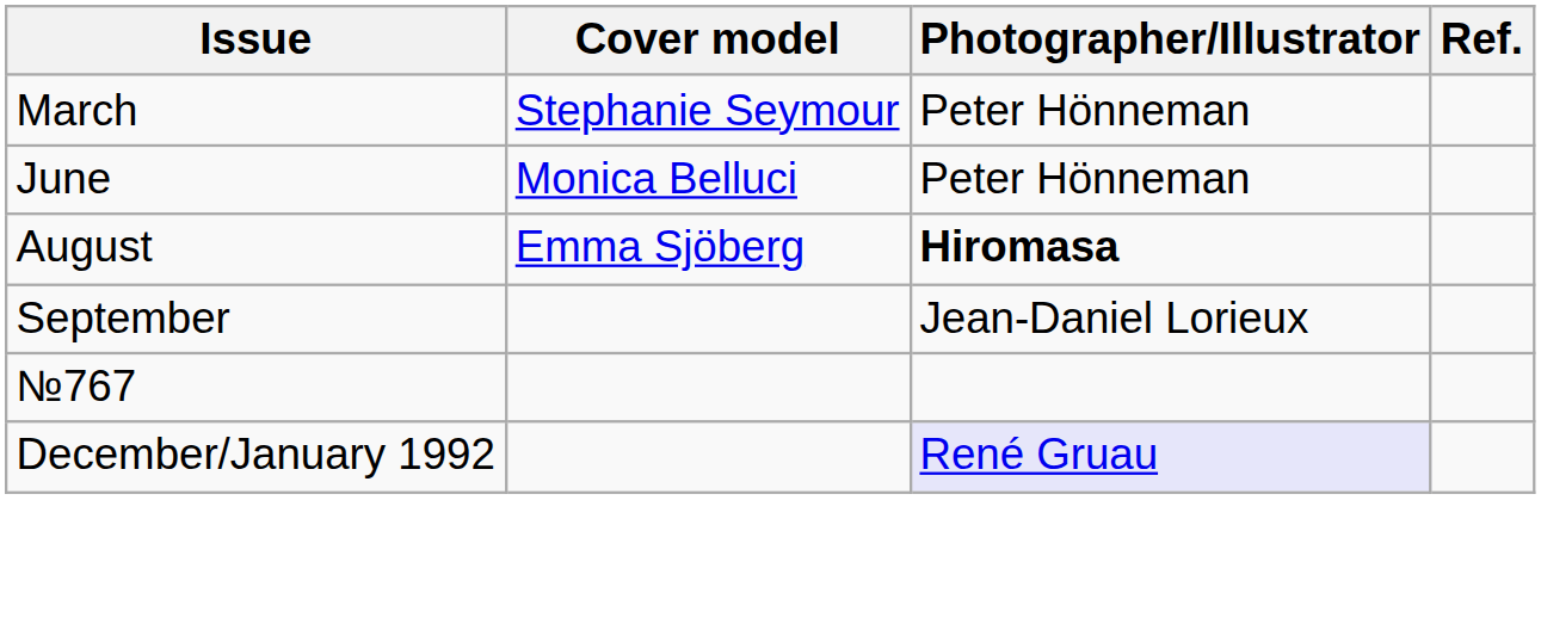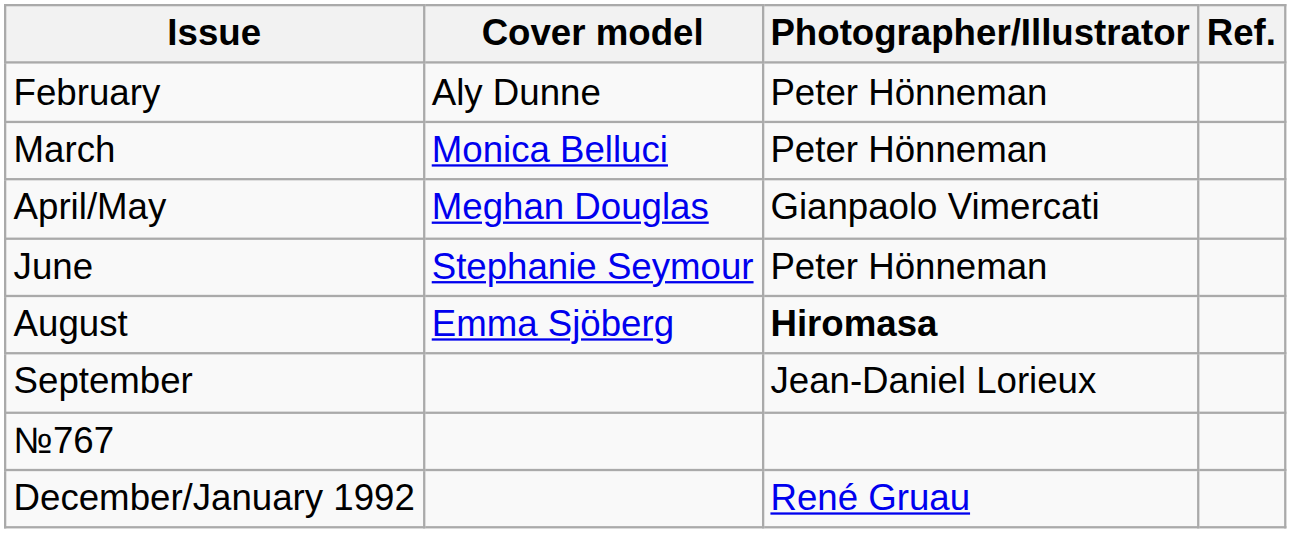+ row: February | Aly Dunne | Peter Hönneman
March | Cover model: Stephanie Seymour -> Monica Belluci
+ row: April/May | Meghan Douglas | Gianpaolo Vimercati
June | Cover model: Monica Belluci -> Stephanie Seymour
December/January 1992 | Photographer/Illustrator: lavender background -> no background
